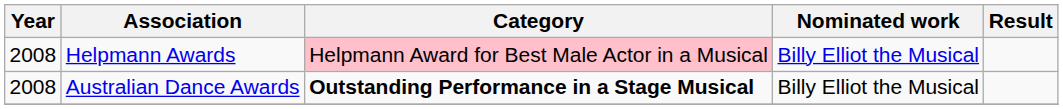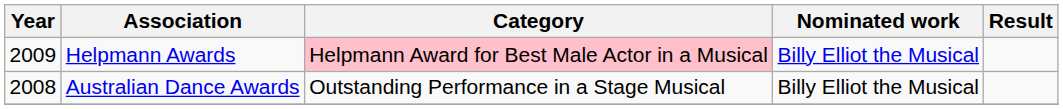Helpmann Awards | Year: 2008 -> 2009
Australian Dance Awards | Category: bold -> normal
